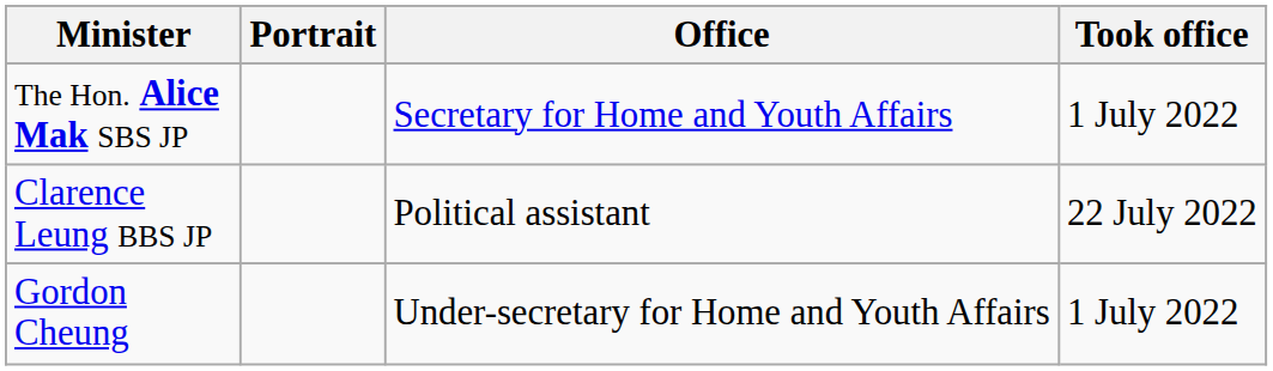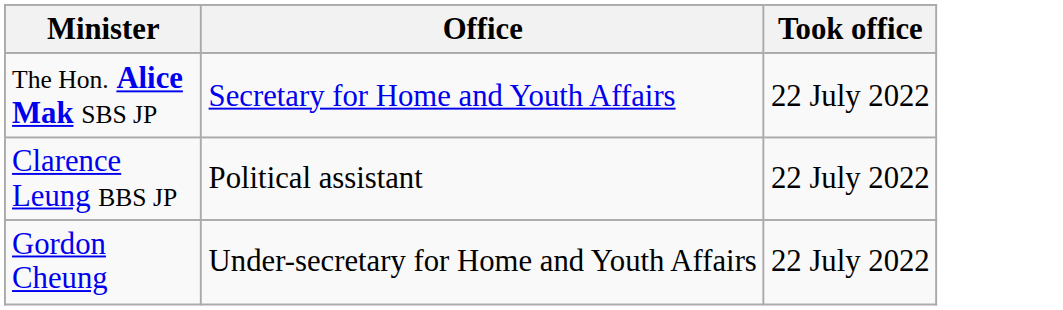- column: Portrait
The Hon. Alice Mak SBS JP | Took office: 1 July 2022 -> 22 July 2022
Gordon Cheung | Took office: 1 July 2022 -> 22 July 2022
